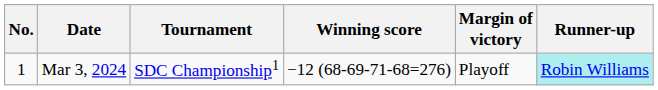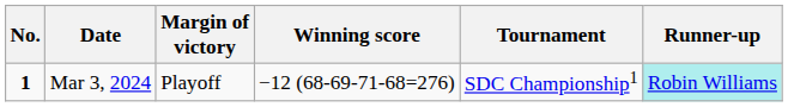columns swapped: Tournament <-> Margin of victory
Mar 3, 2024 | No.: normal -> bold
